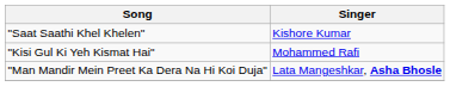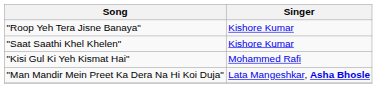+ row: "Roop Yeh Tera Jisne Banaya" | Kishore Kumar
